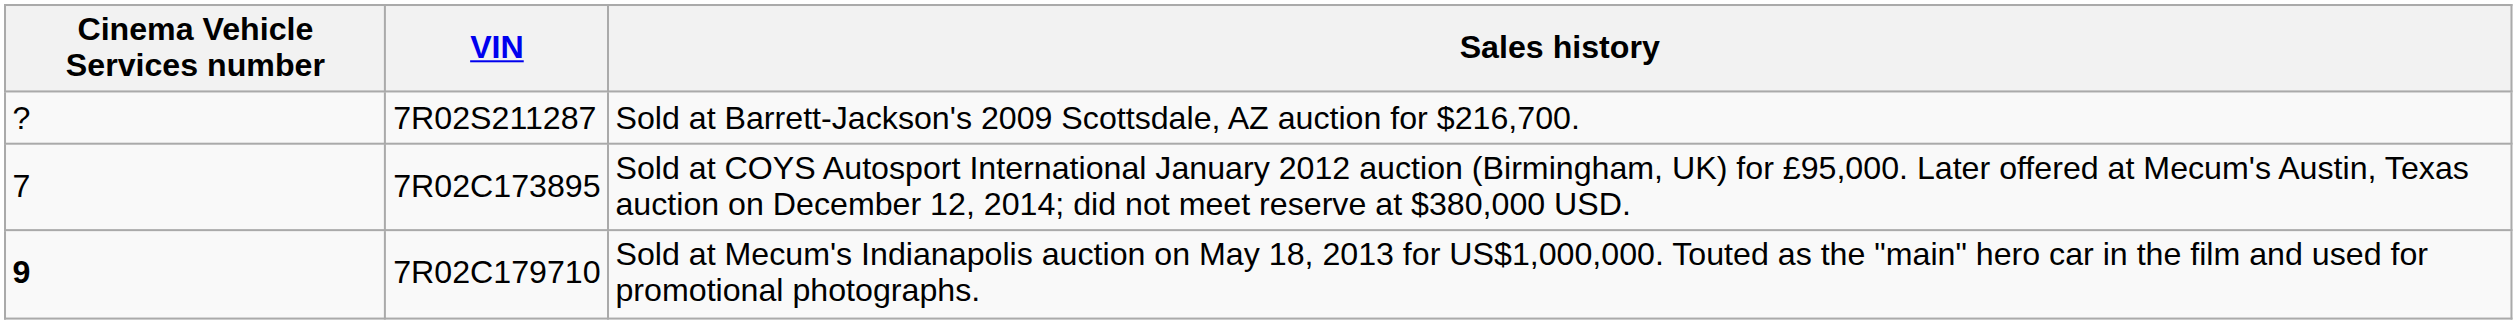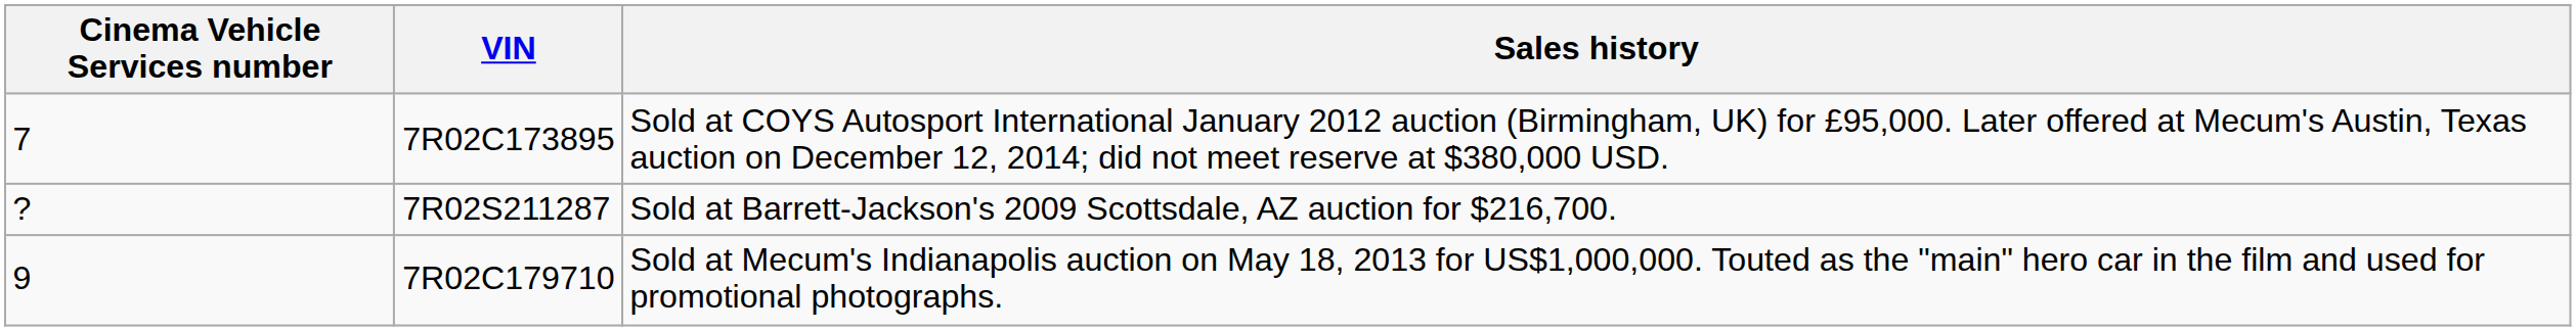rows swapped: 7R02S211287 <-> 7R02C173895
7R02C179710 | Cinema Vehicle Services number: bold -> normal
